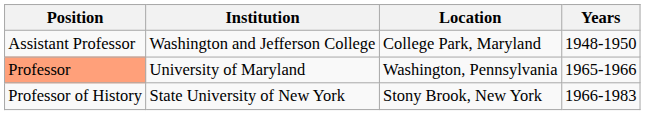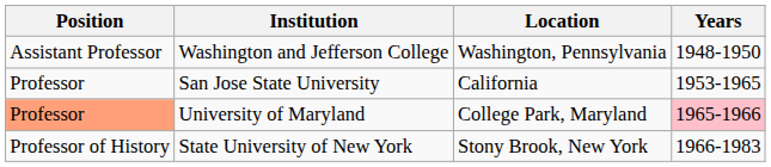Washington and Jefferson College | Location: College Park, Maryland -> Washington, Pennsylvania
+ row: Professor | San Jose State University | California | 1953-1965
University of Maryland | Location: Washington, Pennsylvania -> College Park, Maryland
University of Maryland | Years: no background -> pink background
